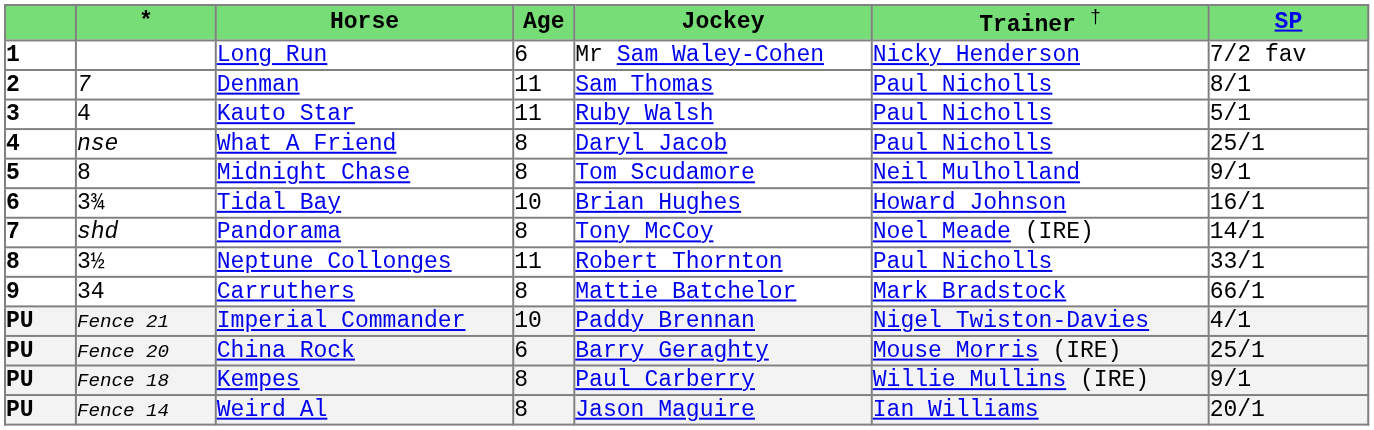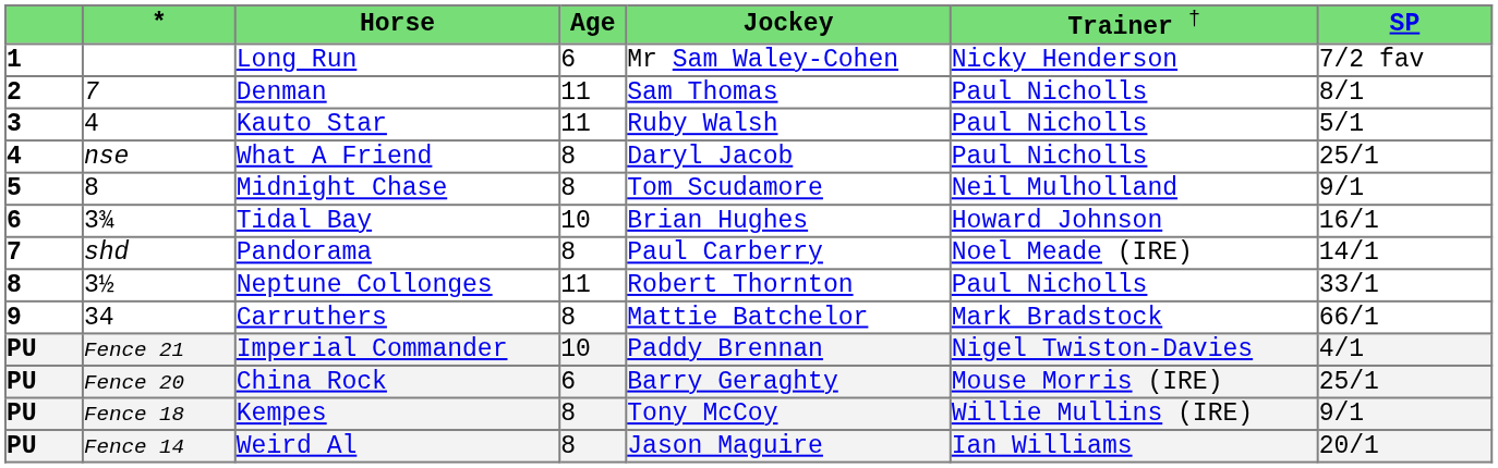Pandorama | column 5: Tony McCoy -> Paul Carberry
Kempes | column 5: Paul Carberry -> Tony McCoy
